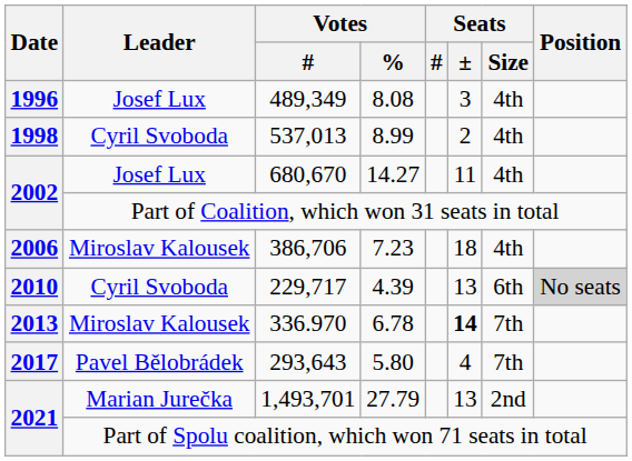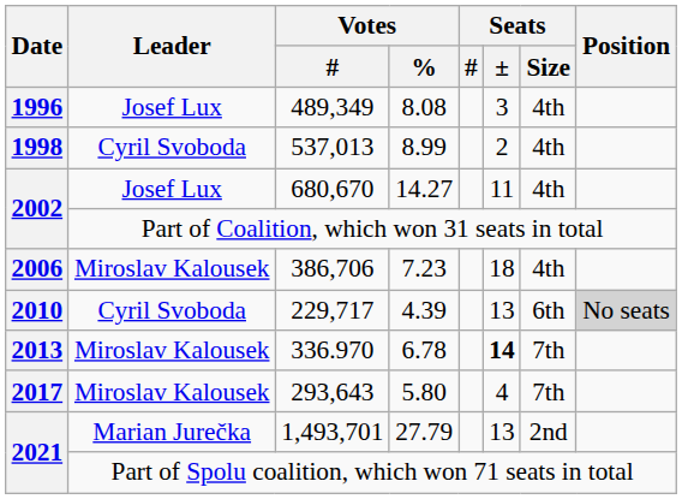293,643 | Leader: Pavel Bělobrádek -> Miroslav Kalousek
